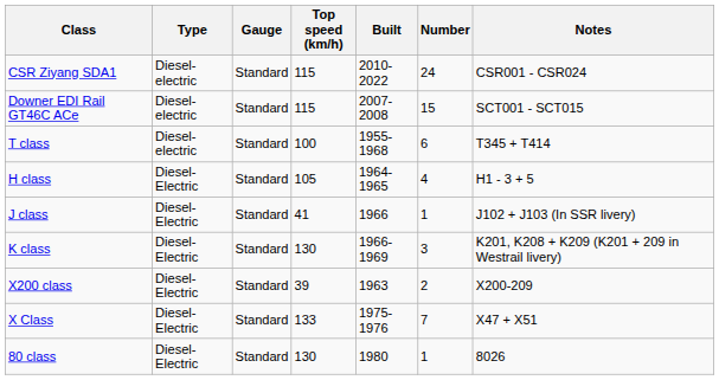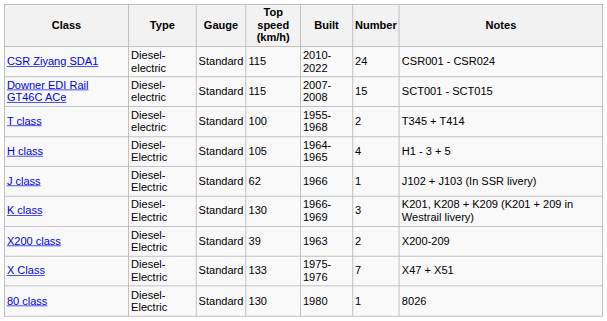T class | Number: 6 -> 2
J class | Top speed (km/h): 41 -> 62
